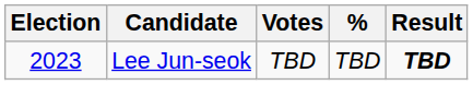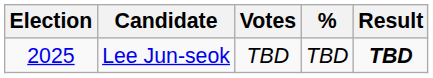Lee Jun-seok | Election: 2023 -> 2025
